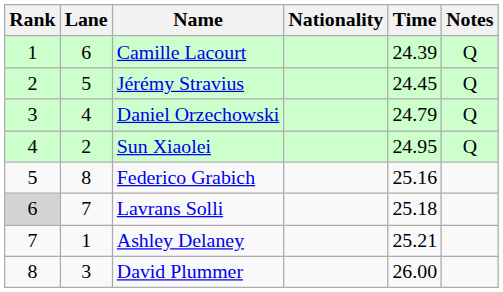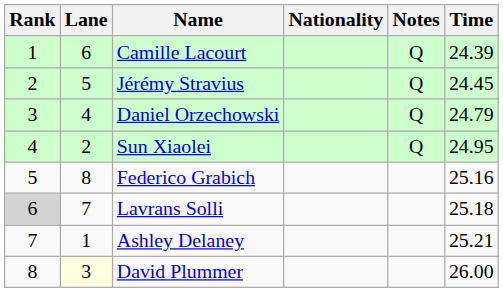columns swapped: Time <-> Notes
David Plummer | Lane: no background -> lightyellow background
